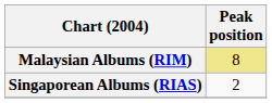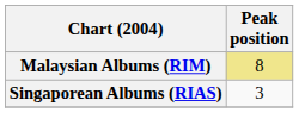Singaporean Albums (RIAS) | Peak position: 2 -> 3
